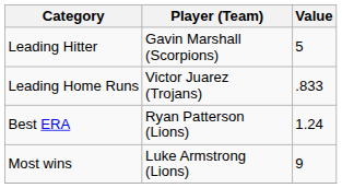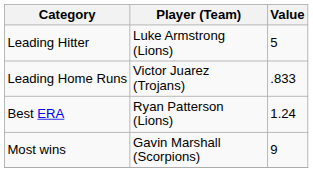Leading Hitter | Player (Team): Gavin Marshall (Scorpions) -> Luke Armstrong (Lions)
Most wins | Player (Team): Luke Armstrong (Lions) -> Gavin Marshall (Scorpions)
